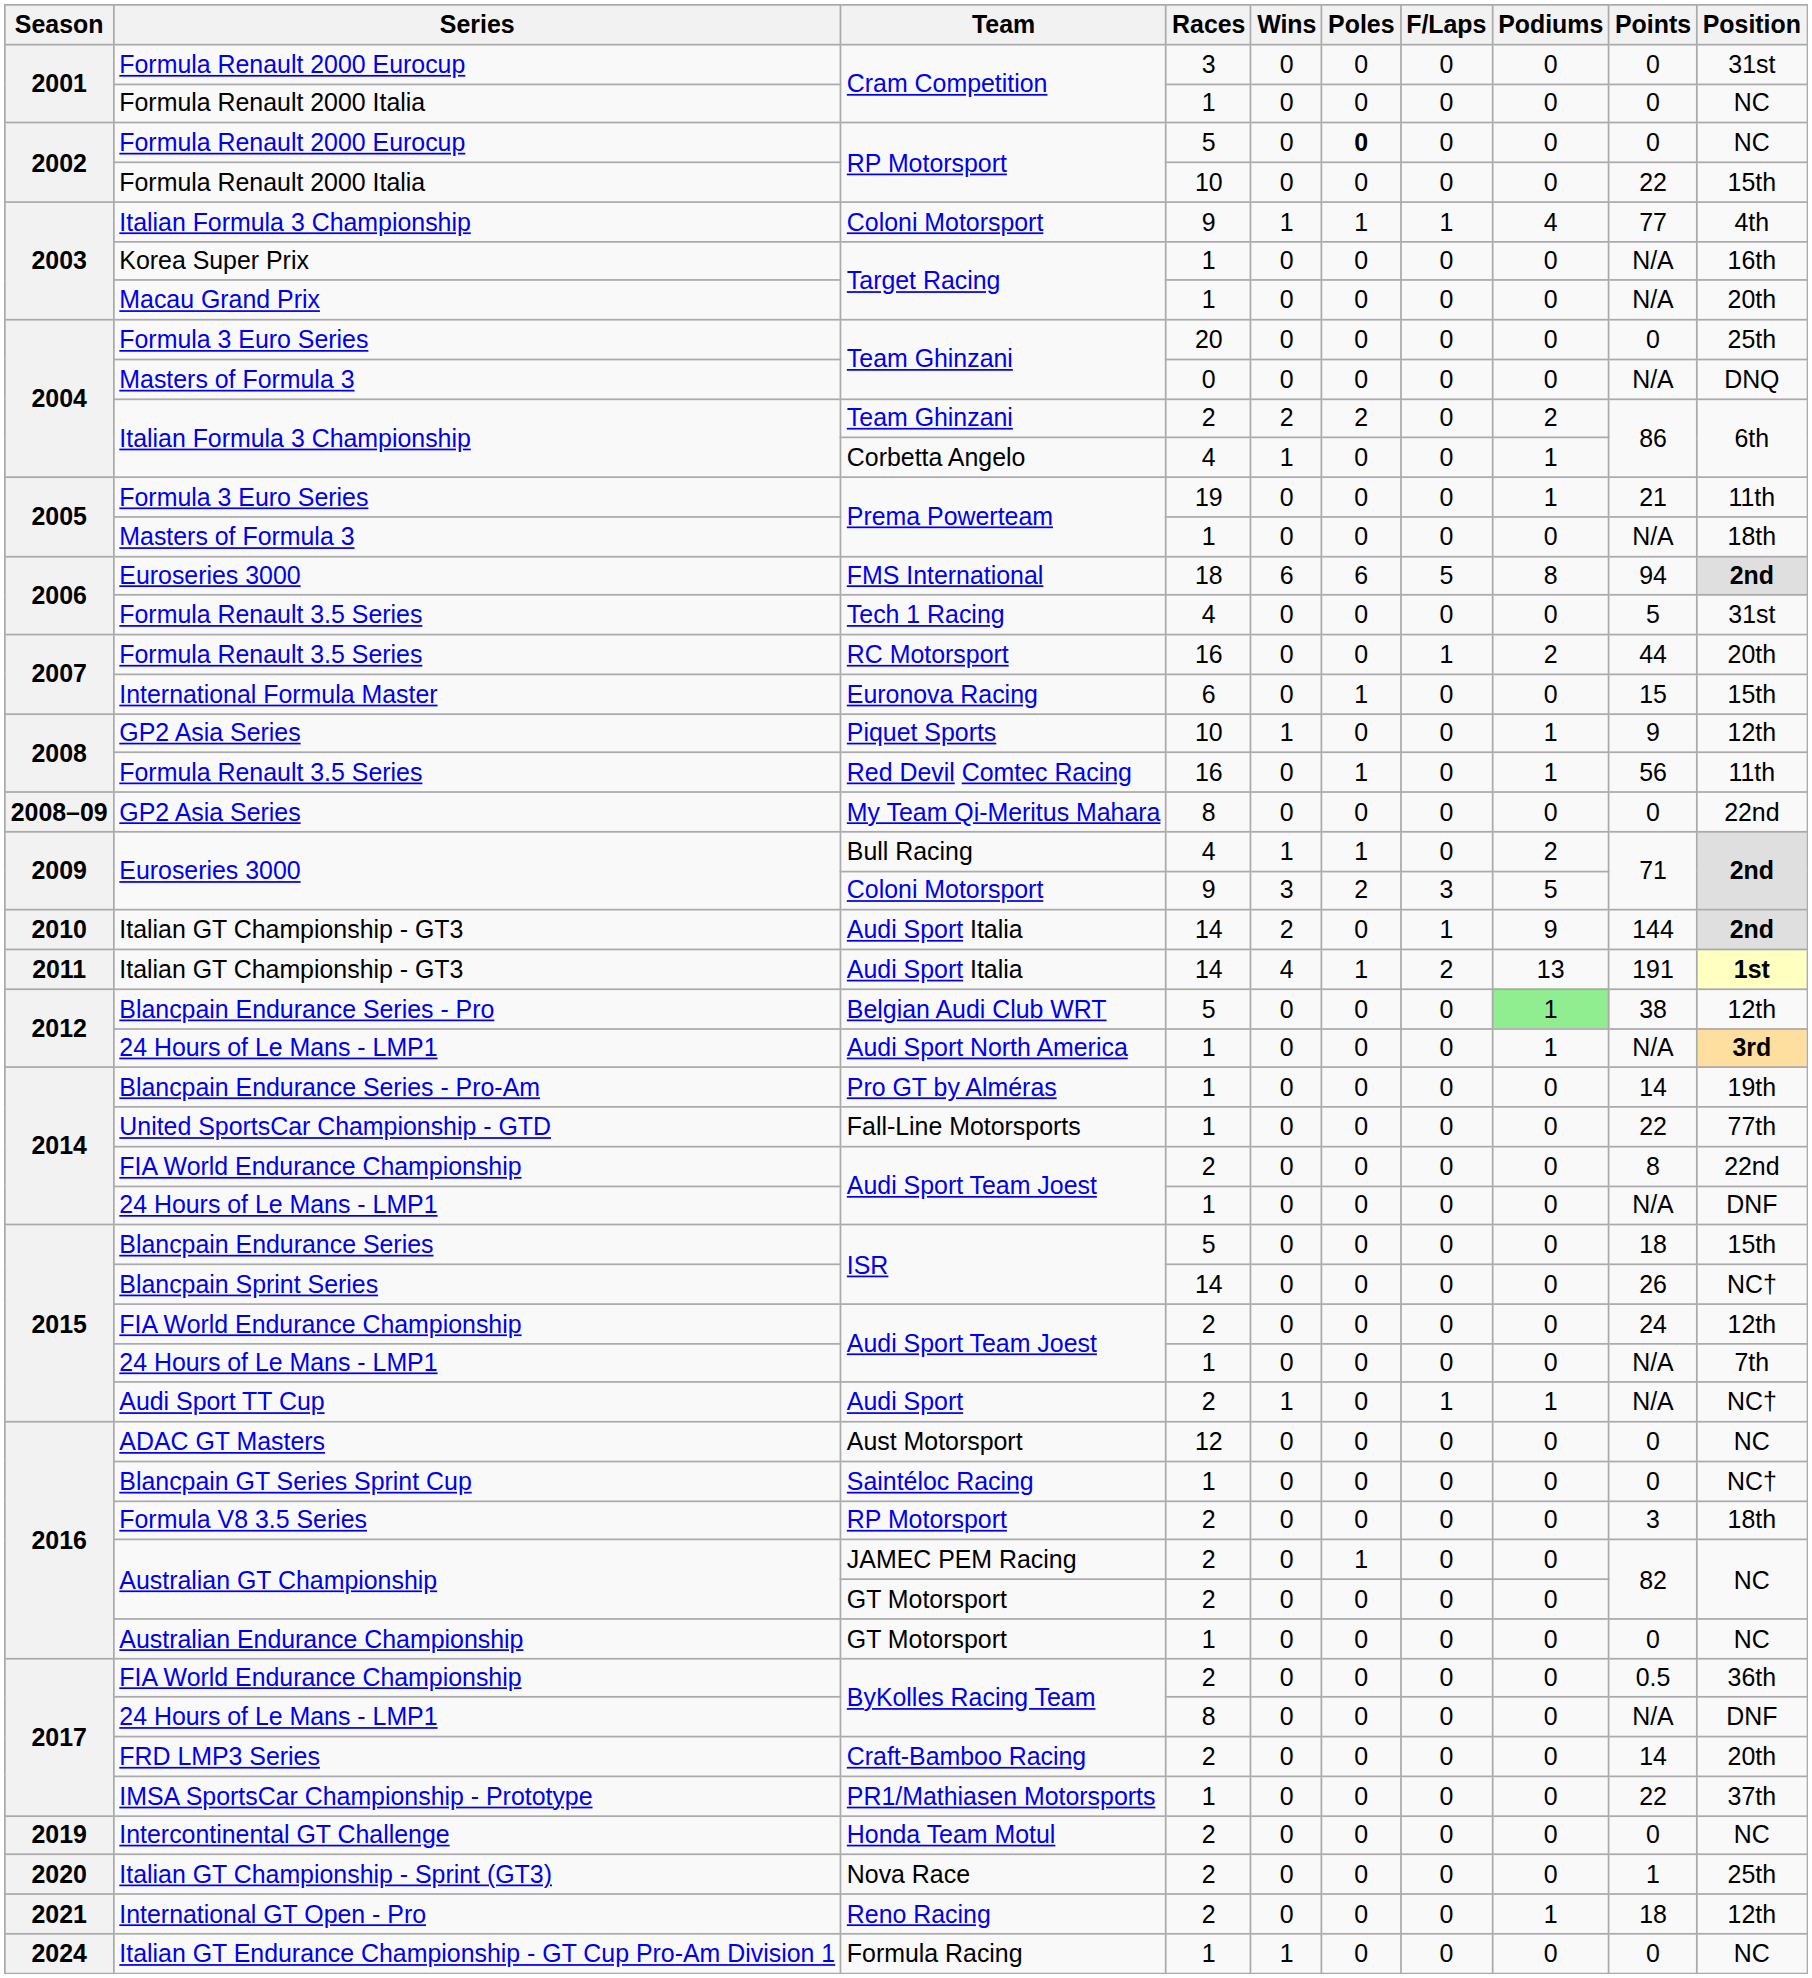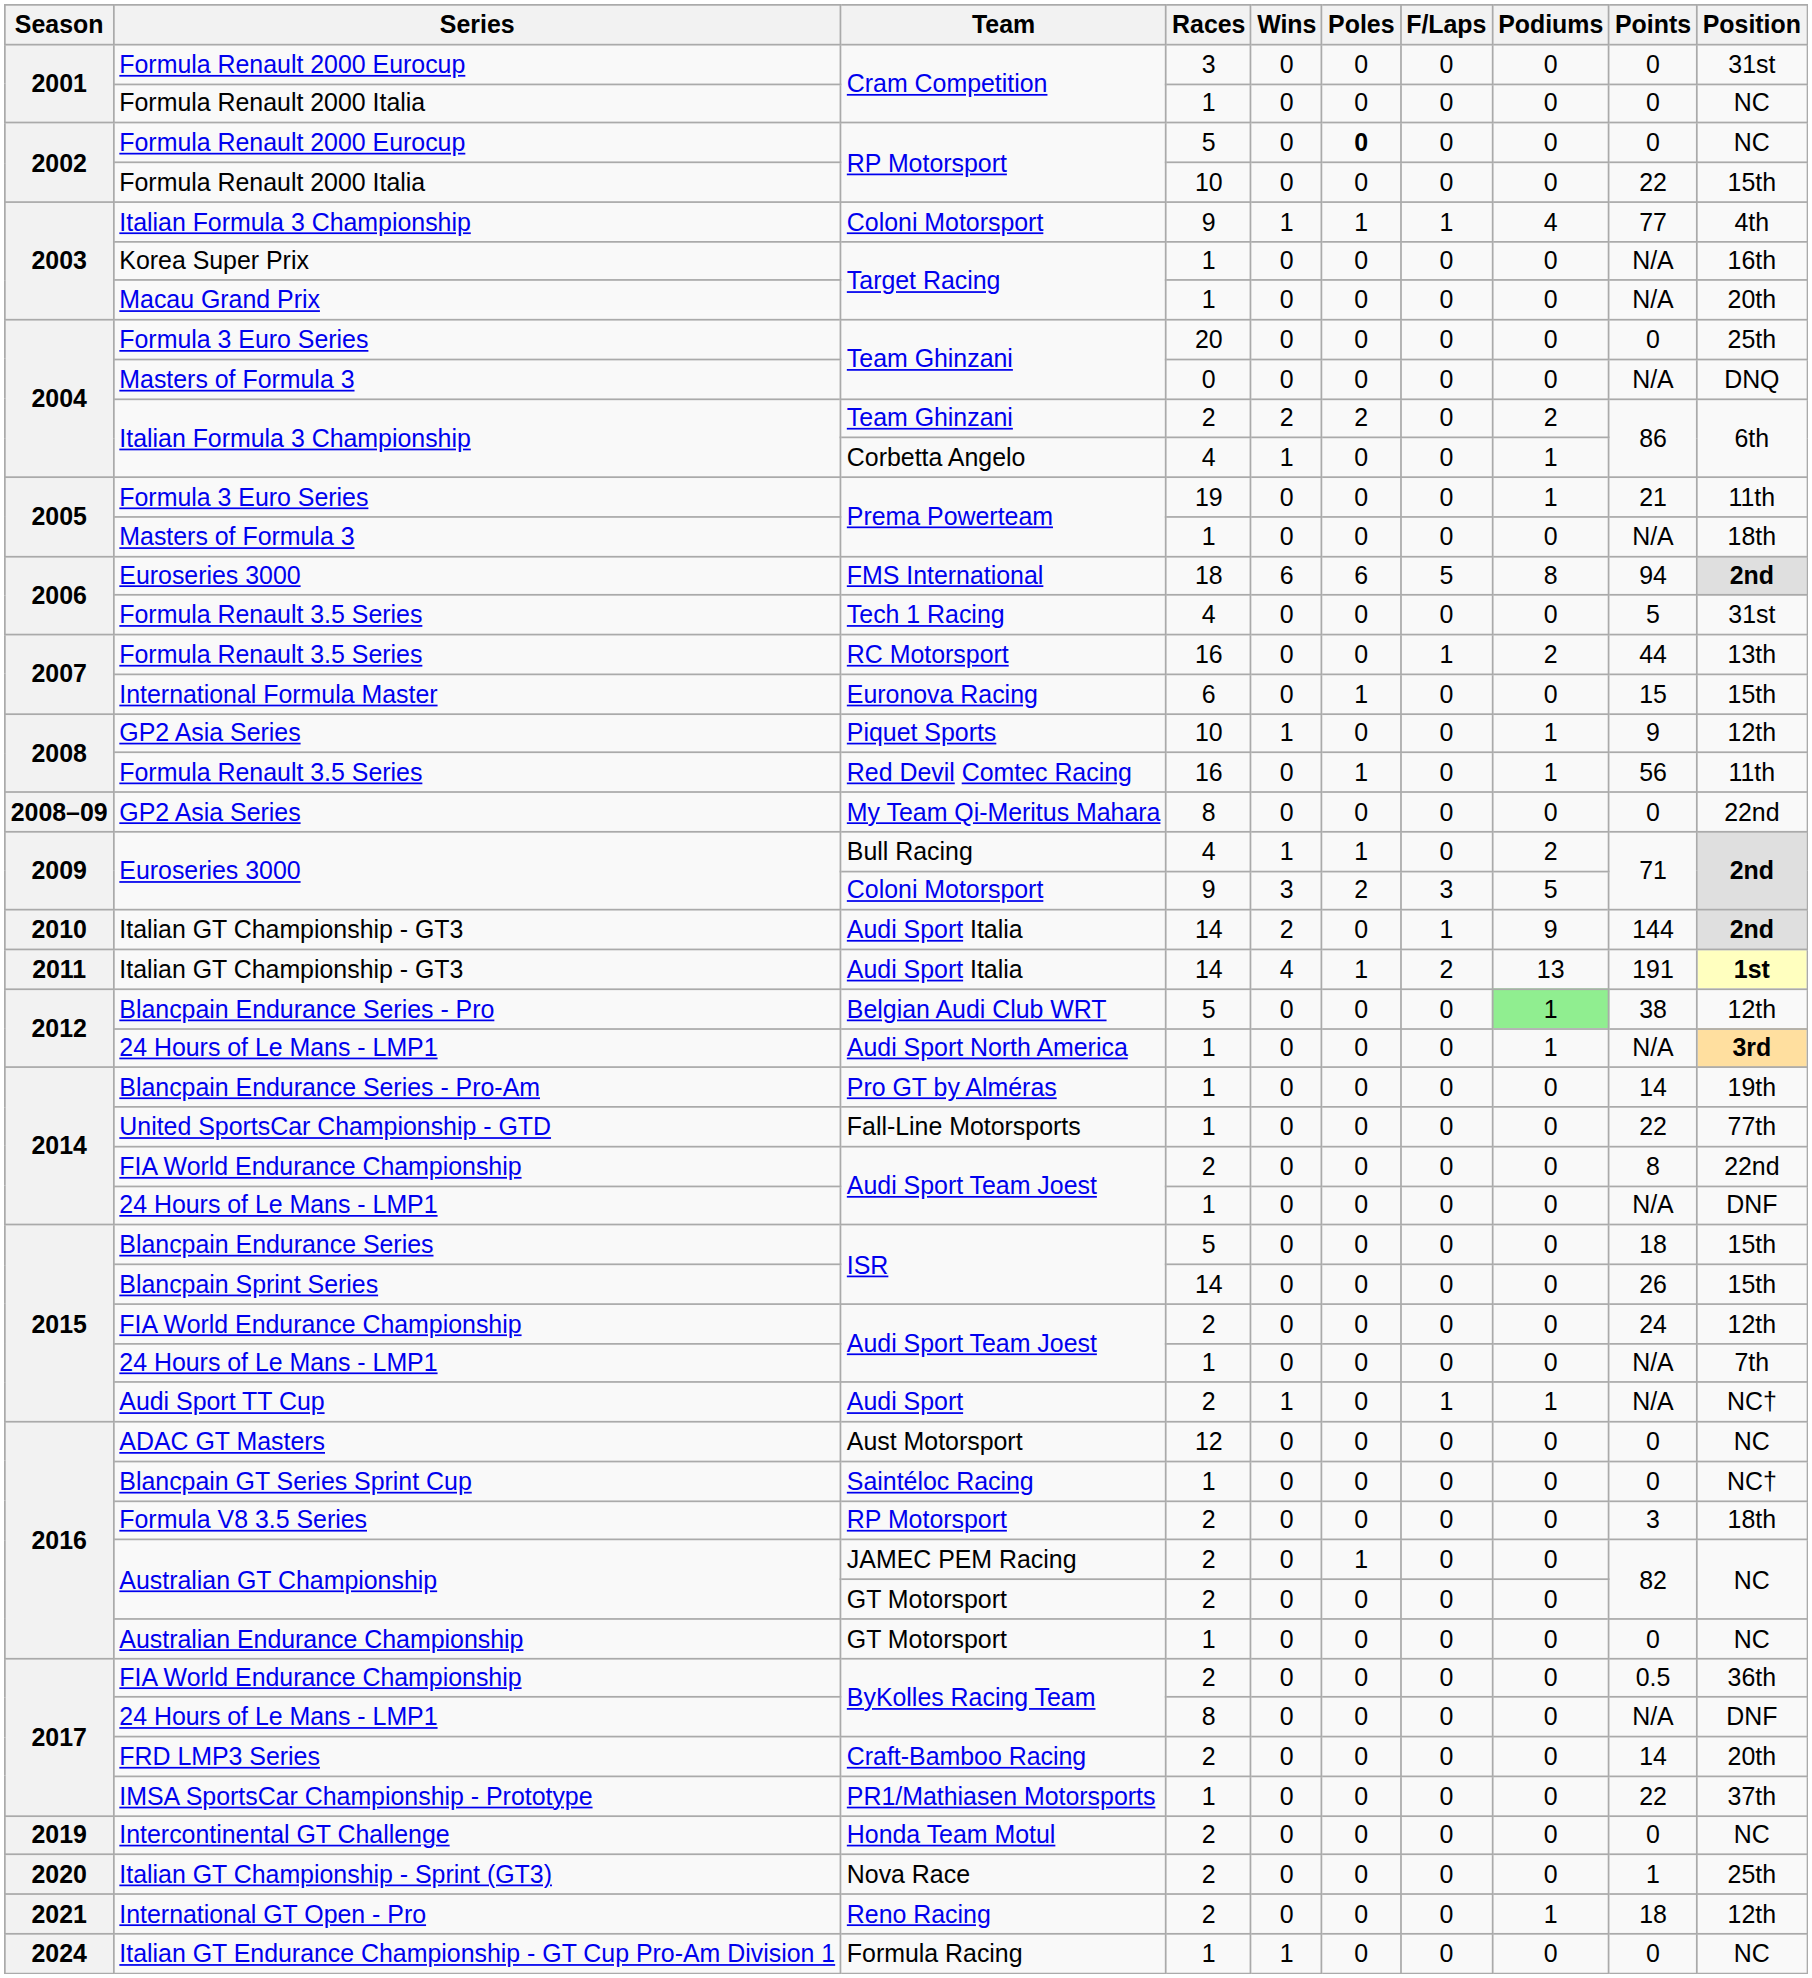RC Motorsport | Position: 20th -> 13th
Blancpain Sprint Series / ISR | Position: NC† -> 15th
